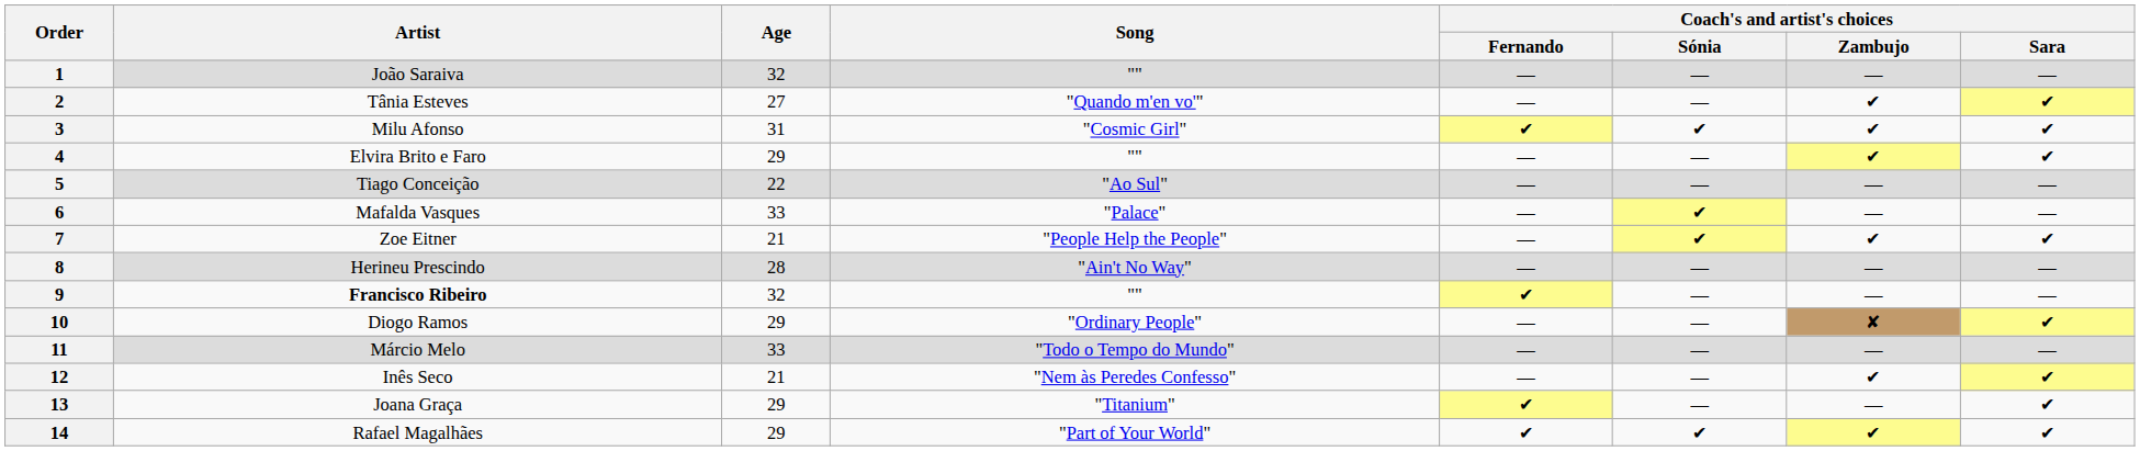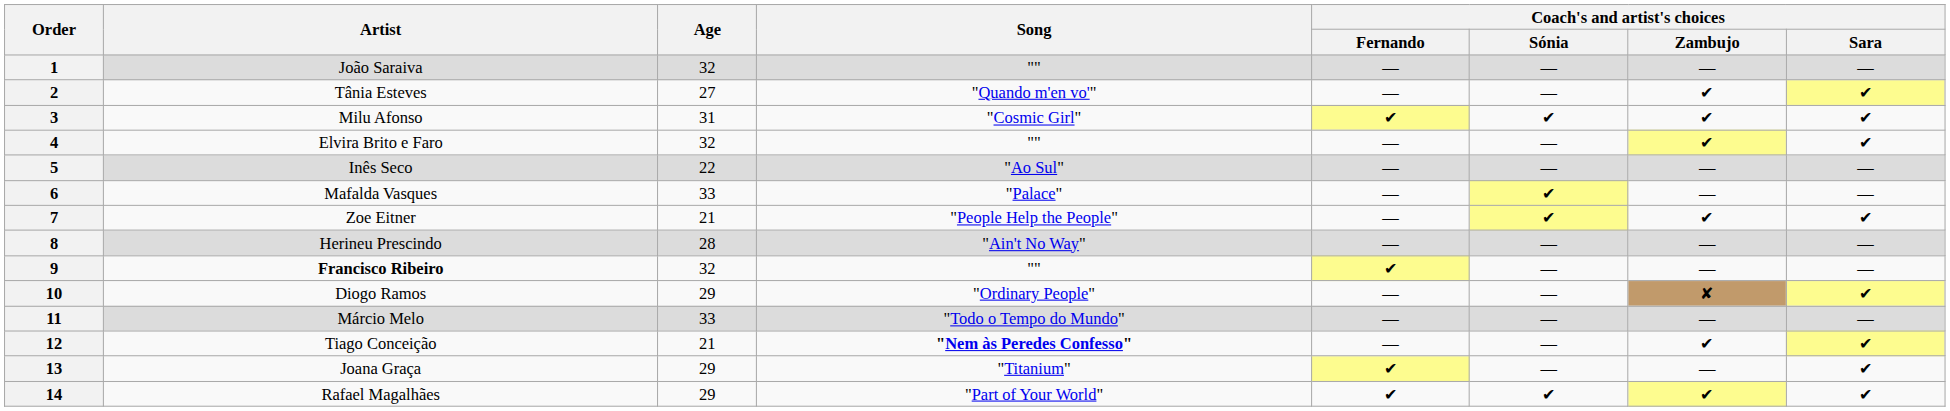4 | Age: 29 -> 32
5 | Artist: Tiago Conceição -> Inês Seco
12 | Artist: Inês Seco -> Tiago Conceição
12 | Song: normal -> bold
